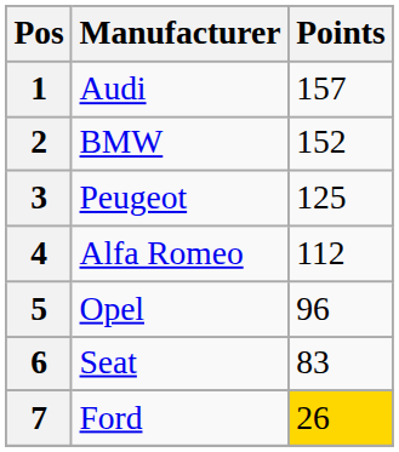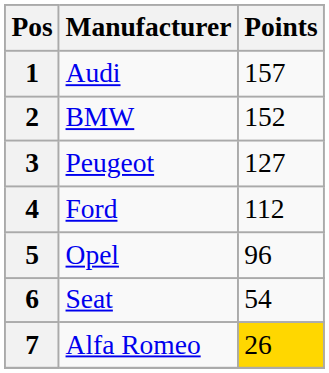3 | Points: 125 -> 127
4 | Manufacturer: Alfa Romeo -> Ford
6 | Points: 83 -> 54
7 | Manufacturer: Ford -> Alfa Romeo
